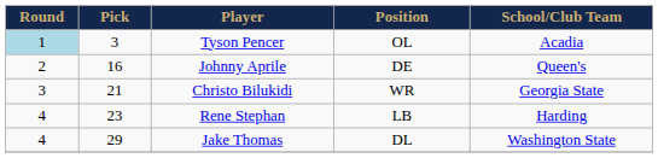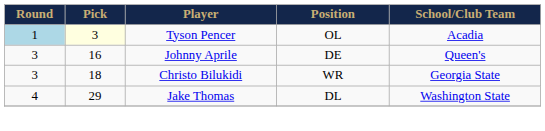Tyson Pencer | Pick: no background -> lightyellow background
Johnny Aprile | Round: 2 -> 3
Christo Bilukidi | Pick: 21 -> 18
- row: 4 | 23 | Rene Stephan | LB | Harding
